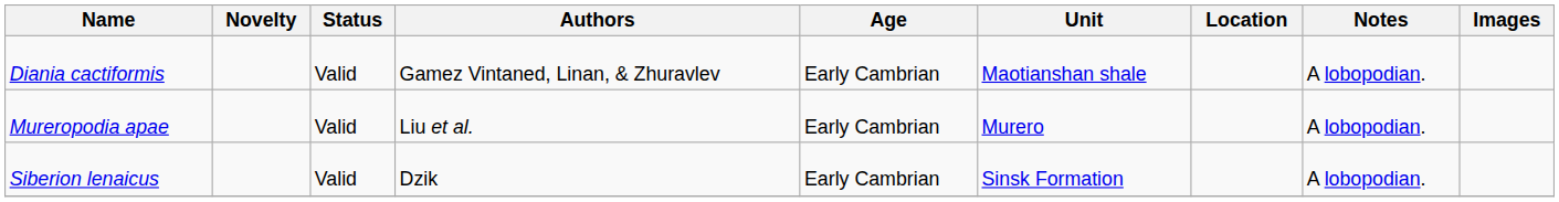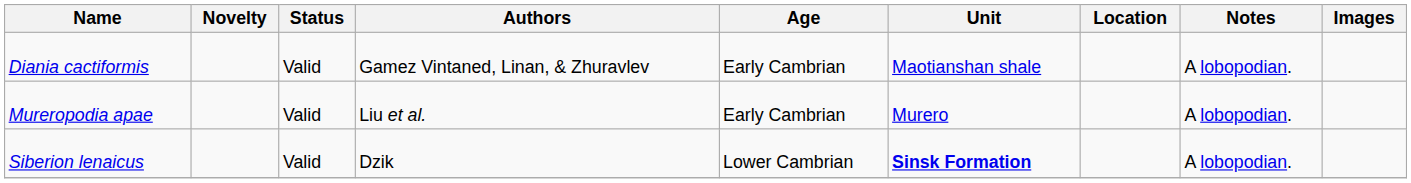Siberion lenaicus | Age: Early Cambrian -> Lower Cambrian
Siberion lenaicus | Unit: normal -> bold
